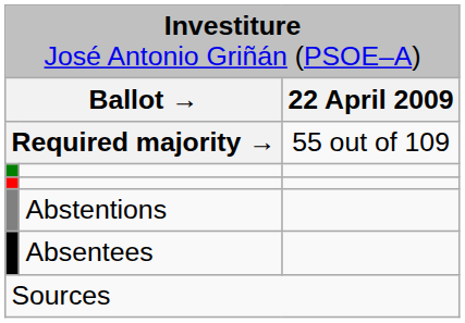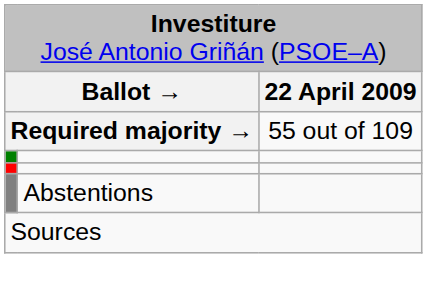- row: Absentees
